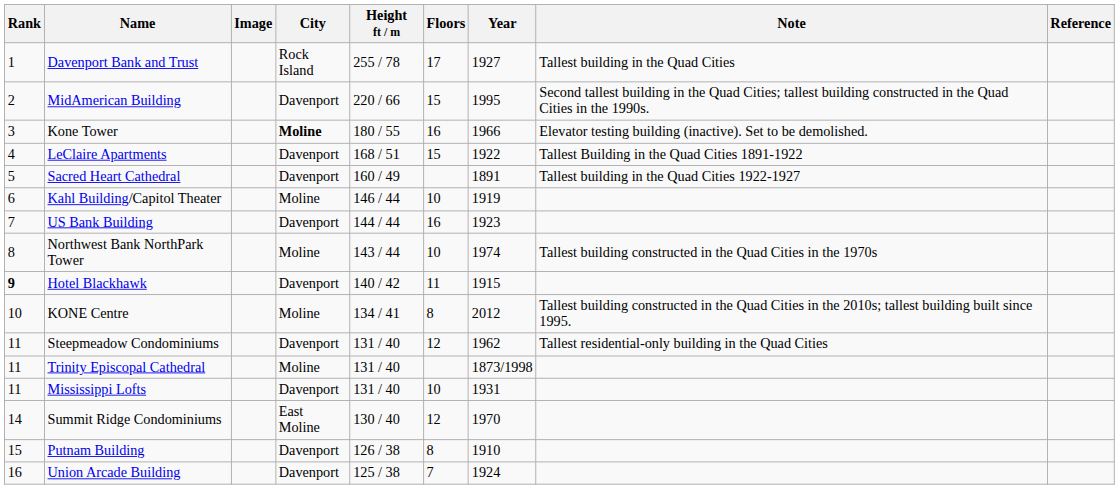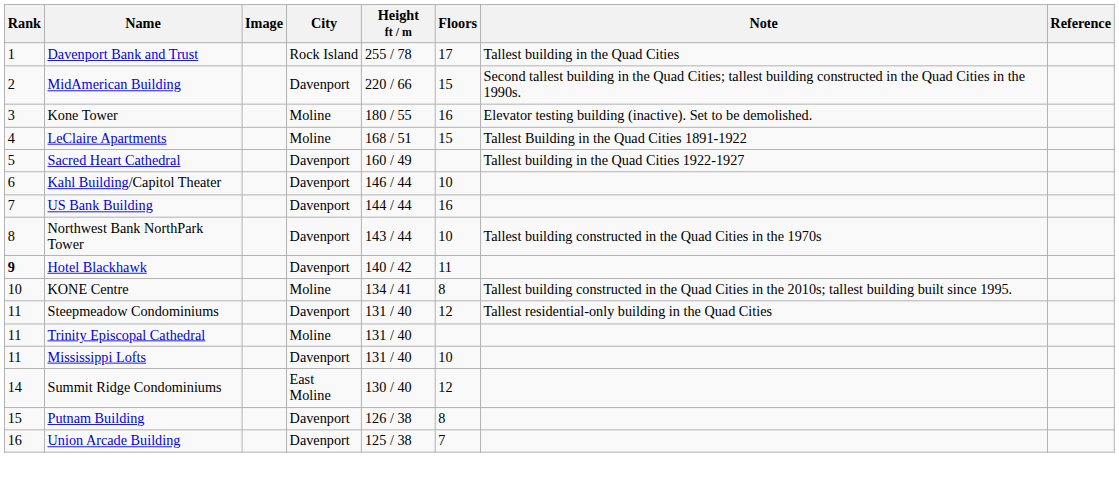- column: Year | 1927 | 1995 | 1966 | 1922 | 1891 | 1919 | 1923 | 1974 | 1915 | 2012 | 1962 | 1873/1998 | 1931 | 1970 | 1910 | 1924
Kone Tower | City: bold -> normal
LeClaire Apartments | City: Davenport -> Moline
Kahl Building/Capitol Theater | City: Moline -> Davenport
Northwest Bank NorthPark Tower | City: Moline -> Davenport
